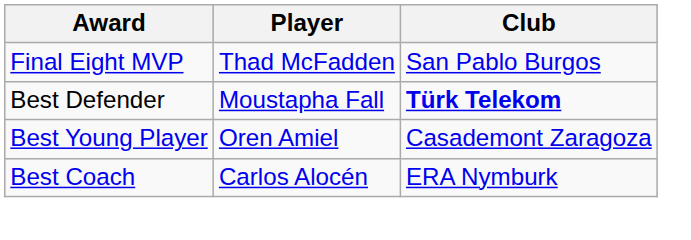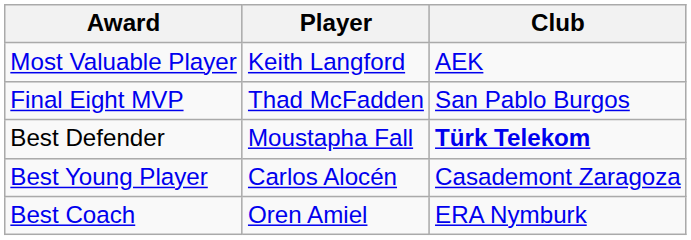+ row: Most Valuable Player | Keith Langford | AEK
Best Young Player | Player: Oren Amiel -> Carlos Alocén
Best Coach | Player: Carlos Alocén -> Oren Amiel
